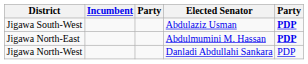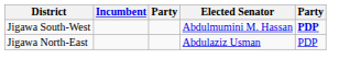Jigawa South-West | Elected Senator: Abdulaziz Usman -> Abdulmumini M. Hassan
Jigawa North-East | Elected Senator: Abdulmumini M. Hassan -> Abdulaziz Usman
Jigawa North-East | column 5: bold -> normal
- row: Jigawa North-West | Danladi Abdullahi Sankara | PDP
